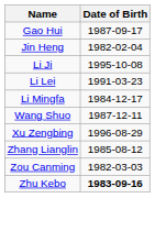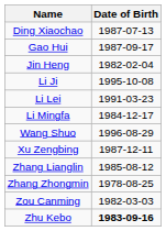+ row: Ding Xiaochao | 1987-07-13
Wang Shuo | Date of Birth: 1987-12-11 -> 1996-08-29
Xu Zengbing | Date of Birth: 1996-08-29 -> 1987-12-11
+ row: Zhang Zhongmin | 1978-08-25
